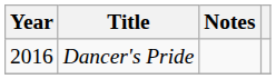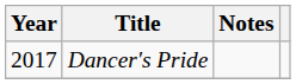Dancer's Pride | Year: 2016 -> 2017
